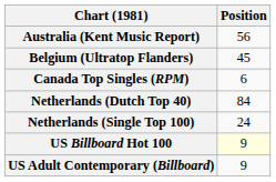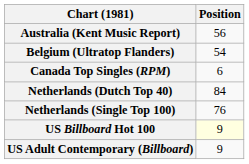Belgium (Ultratop Flanders) | Position: 45 -> 54
Netherlands (Single Top 100) | Position: 24 -> 76
